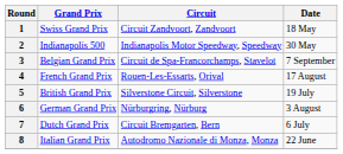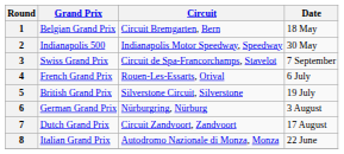1 | Grand Prix: Swiss Grand Prix -> Belgian Grand Prix
1 | Circuit: Circuit Zandvoort, Zandvoort -> Circuit Bremgarten, Bern
3 | Grand Prix: Belgian Grand Prix -> Swiss Grand Prix
4 | Date: 17 August -> 6 July
7 | Circuit: Circuit Bremgarten, Bern -> Circuit Zandvoort, Zandvoort
7 | Date: 6 July -> 17 August
